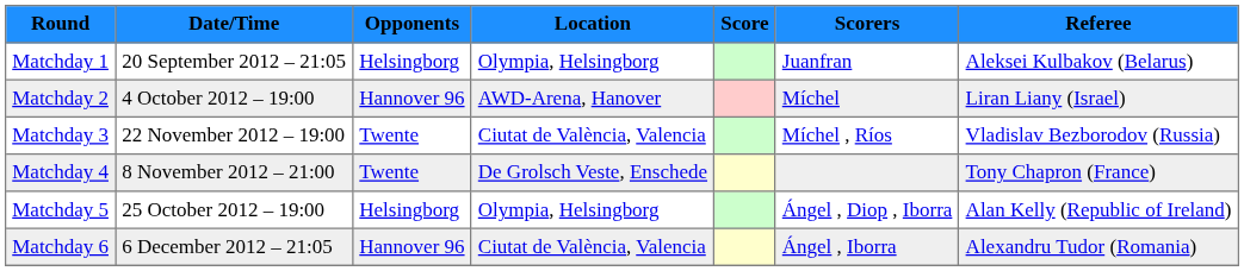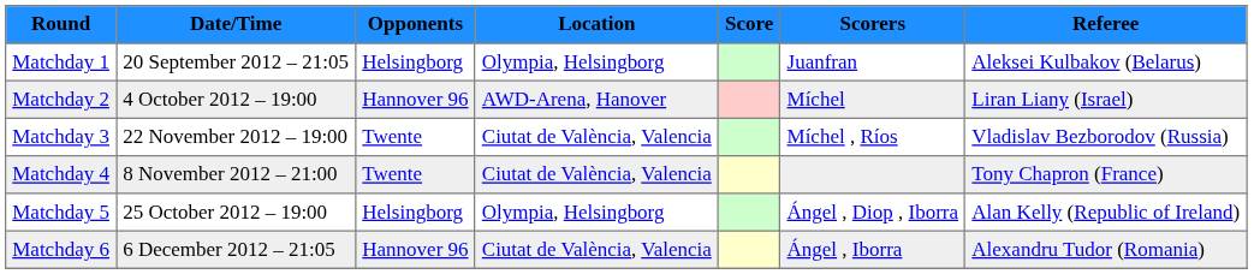Matchday 4 | Location: De Grolsch Veste, Enschede -> Ciutat de València, Valencia
